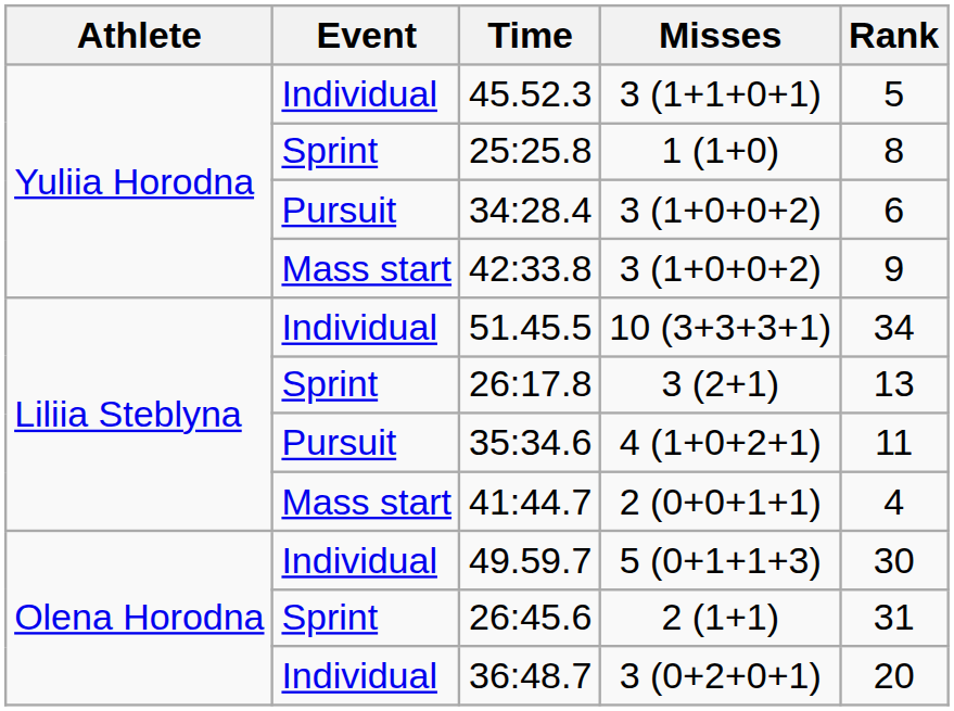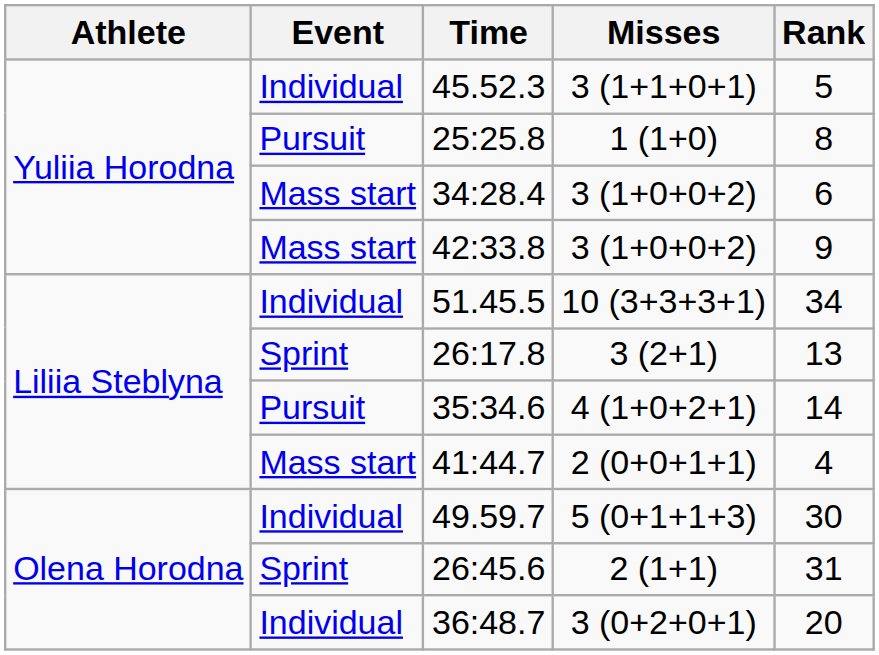25:25.8 | Event: Sprint -> Pursuit
34:28.4 | Event: Pursuit -> Mass start
35:34.6 | Rank: 11 -> 14
